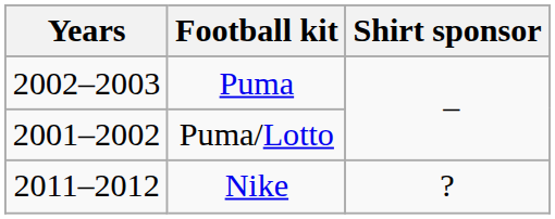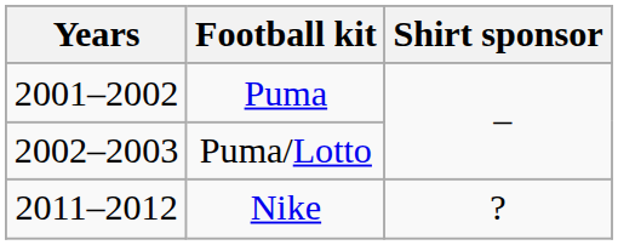Puma | Years: 2002–2003 -> 2001–2002
Puma/Lotto | Years: 2001–2002 -> 2002–2003
